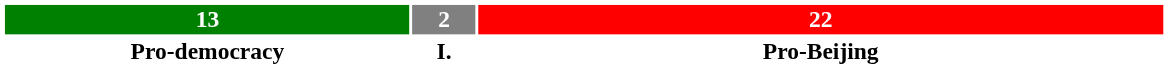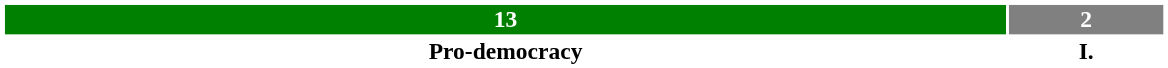- column: 22 | Pro-Beijing
